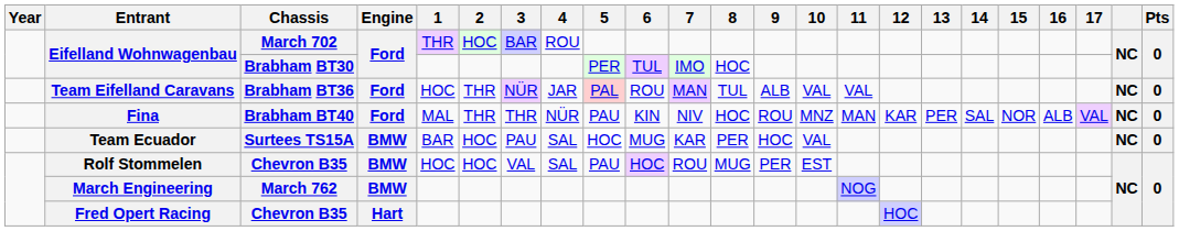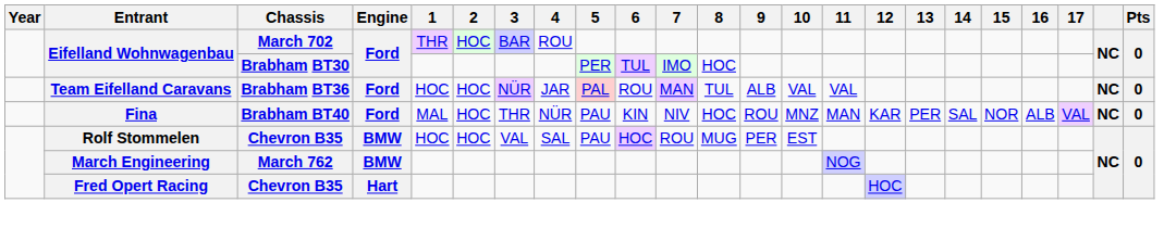Team Eifelland Caravans | 2: THR -> HOC
Fina | 2: THR -> HOC
- row: Team Ecuador | Surtees TS15A | BMW | BAR | HOC | PAU | SAL | HOC | MUG | KAR | PER | HOC | VAL | NC | 0
